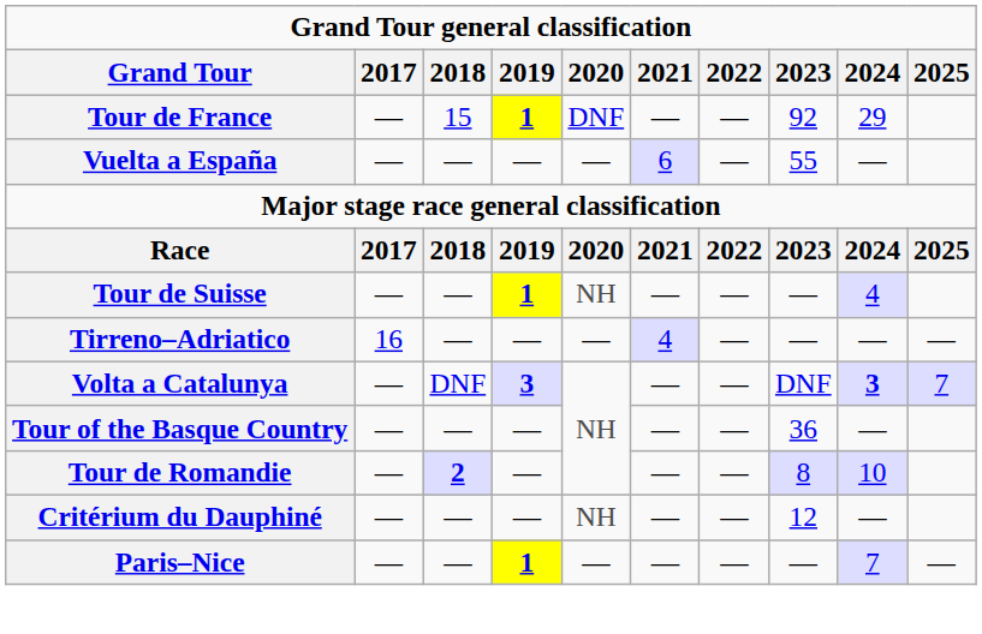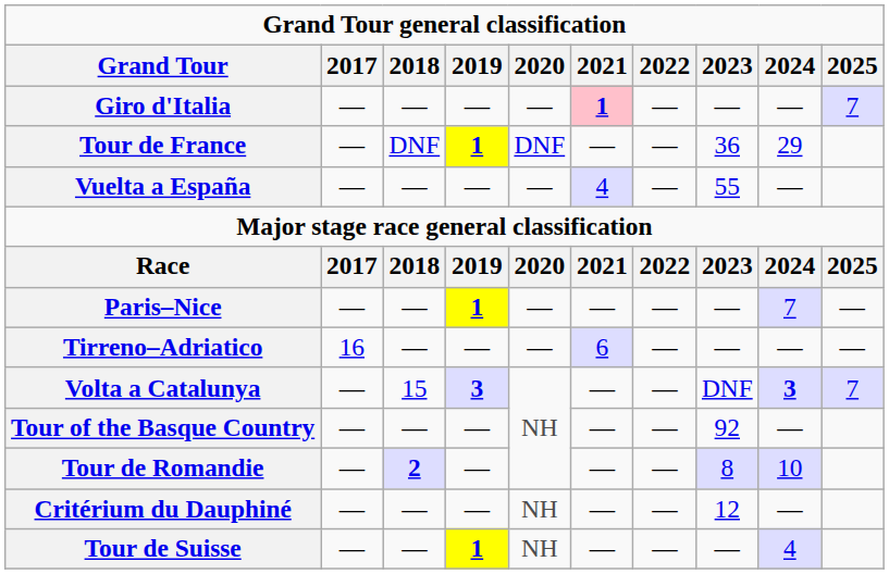+ row: Giro d'Italia | — | — | — | — | 1 | — | — | — | 7
Tour de France | 2018: 15 -> DNF
Tour de France | 2023: 92 -> 36
Vuelta a España | 2021: 6 -> 4
rows swapped: Paris–Nice <-> Tour de Suisse
Tirreno–Adriatico | 2021: 4 -> 6
Volta a Catalunya | 2018: DNF -> 15
Tour of the Basque Country | 2023: 36 -> 92
